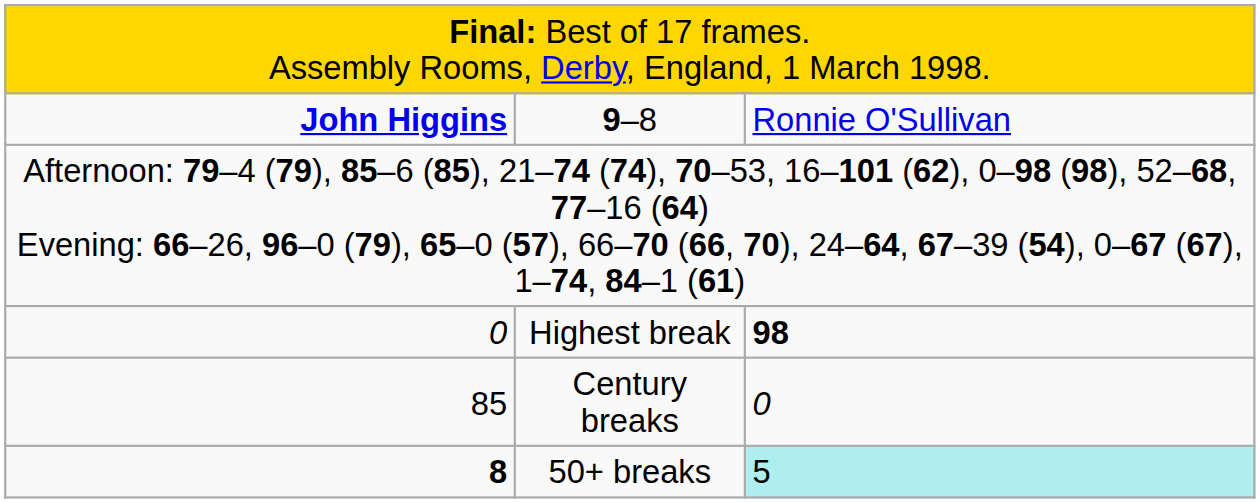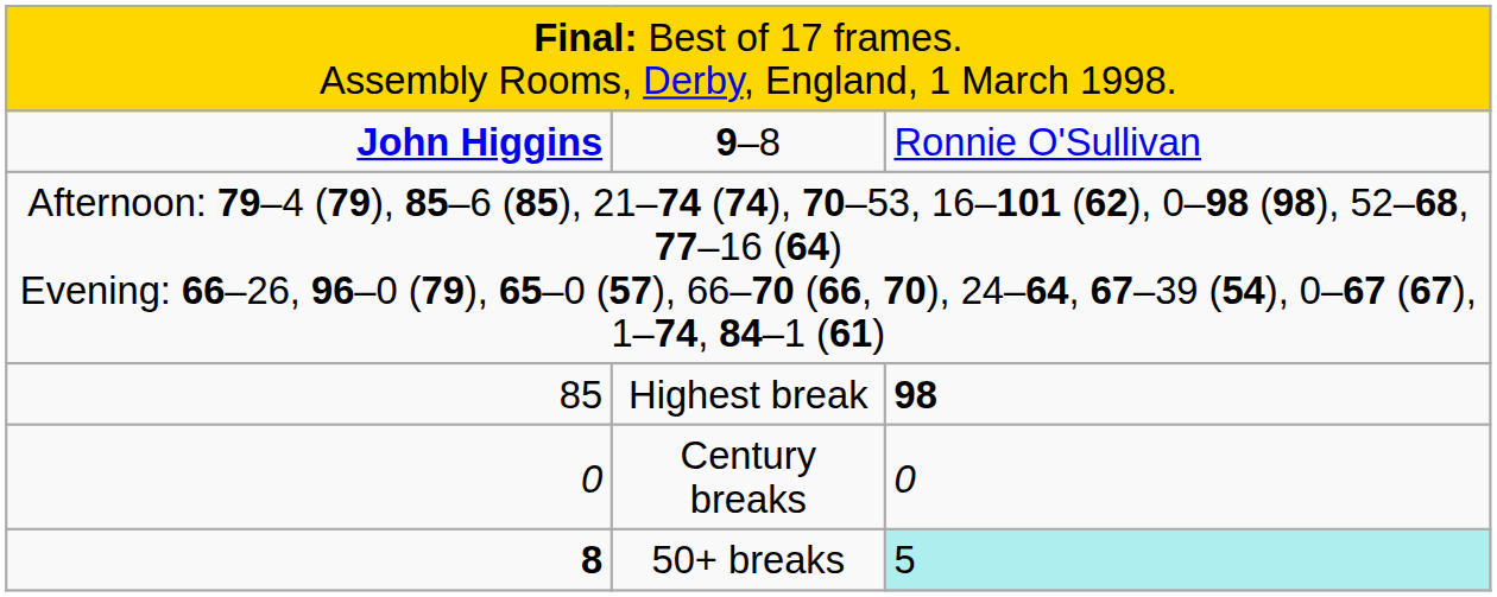Highest break | column 1: 0 -> 85
Century breaks | column 1: 85 -> 0
